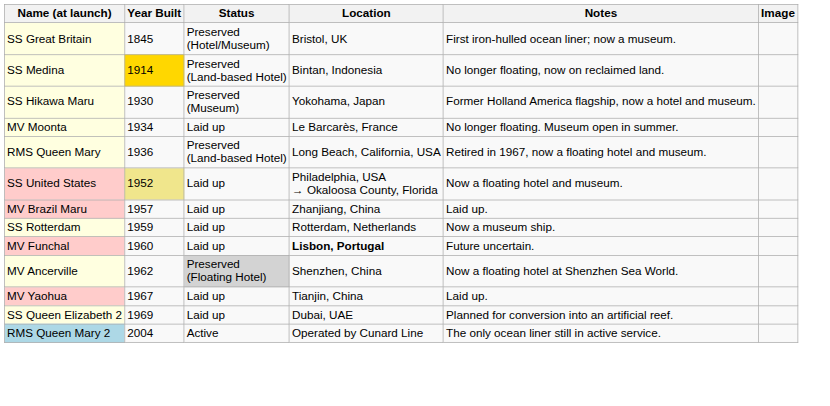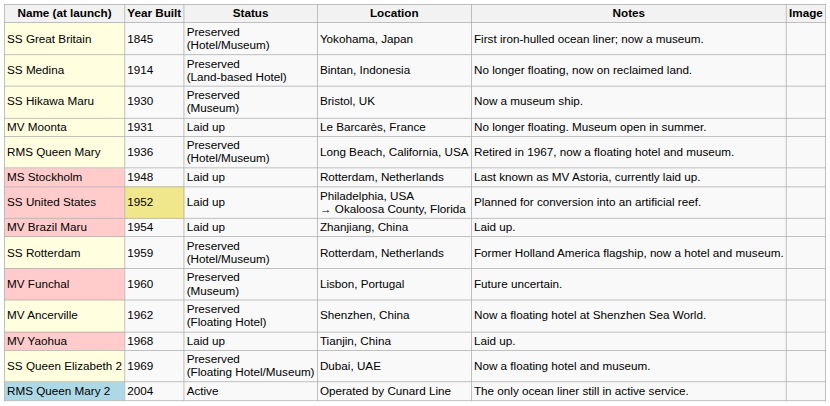SS Great Britain | Location: Bristol, UK -> Yokohama, Japan
SS Medina | Year Built: gold background -> no background
SS Hikawa Maru | Location: Yokohama, Japan -> Bristol, UK
SS Hikawa Maru | Notes: Former Holland America flagship, now a hotel and museum. -> Now a museum ship.
MV Moonta | Year Built: 1934 -> 1931
RMS Queen Mary | Status: Preserved (Land-based Hotel) -> Preserved (Hotel/Museum)
+ row: MS Stockholm | 1948 | Laid up | Rotterdam, Netherlands | Last known as MV Astoria, currently laid up.
SS United States | Notes: Now a floating hotel and museum. -> Planned for conversion into an artificial reef.
MV Brazil Maru | Year Built: 1957 -> 1954
SS Rotterdam | Status: Laid up -> Preserved (Hotel/Museum)
SS Rotterdam | Notes: Now a museum ship. -> Former Holland America flagship, now a hotel and museum.
MV Funchal | Status: Laid up -> Preserved (Museum)
MV Funchal | Location: bold -> normal
MV Ancerville | Status: lightgrey background -> no background
MV Yaohua | Year Built: 1967 -> 1968
SS Queen Elizabeth 2 | Status: Laid up -> Preserved (Floating Hotel/Museum)
SS Queen Elizabeth 2 | Notes: Planned for conversion into an artificial reef. -> Now a floating hotel and museum.
